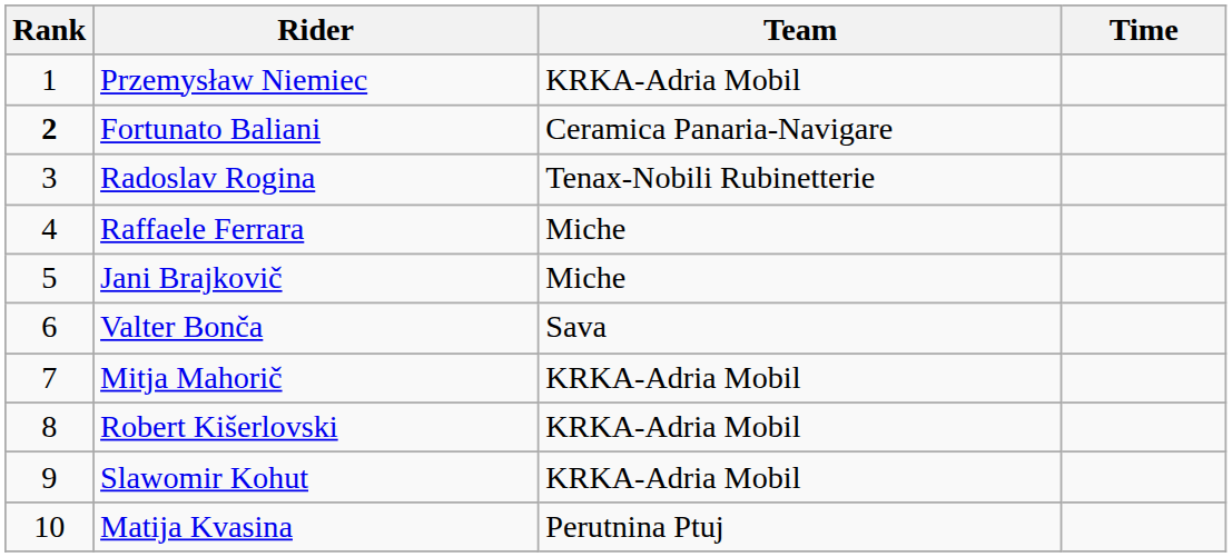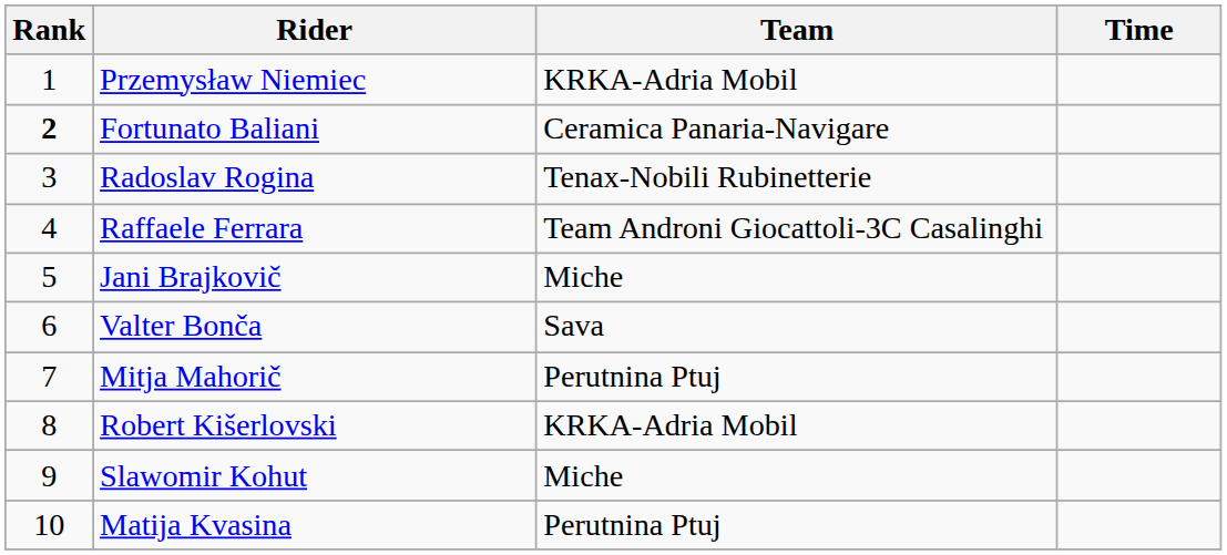Raffaele Ferrara | Team: Miche -> Team Androni Giocattoli-3C Casalinghi
Mitja Mahorič | Team: KRKA-Adria Mobil -> Perutnina Ptuj
Slawomir Kohut | Team: KRKA-Adria Mobil -> Miche
